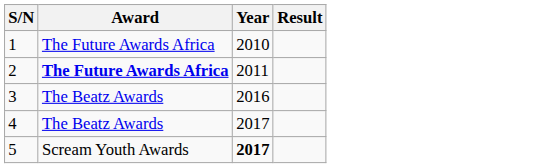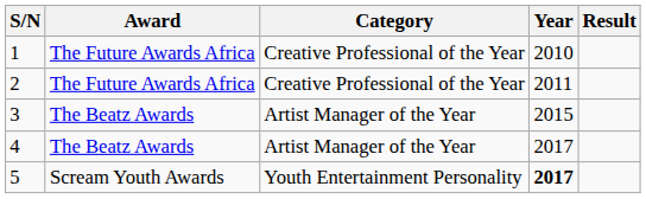+ column: Category | Creative Professional of the Year | Creative Professional of the Year | Artist Manager of the Year | Artist Manager of the Year | Youth Entertainment Personality
2 | Award: bold -> normal
3 | Year: 2016 -> 2015
